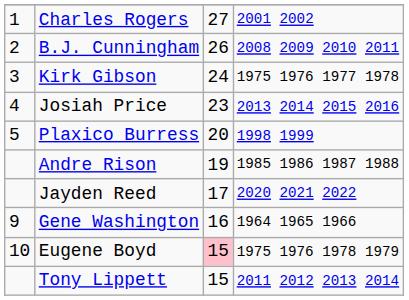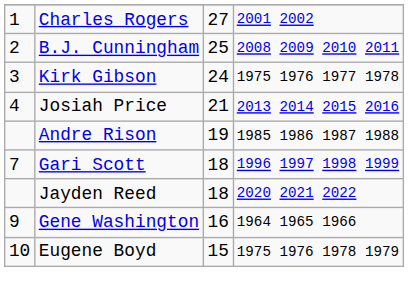B.J. Cunningham | column 3: 26 -> 25
Josiah Price | column 3: 23 -> 21
- row: 5 | Plaxico Burress | 20 | 1998 1999
+ row: 7 | Gari Scott | 18 | 1996 1997 1998 1999
Jayden Reed | column 3: 17 -> 18
Eugene Boyd | column 3: pink background -> no background
- row: Tony Lippett | 15 | 2011 2012 2013 2014
